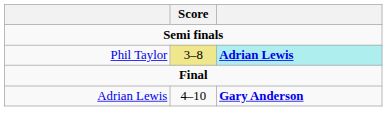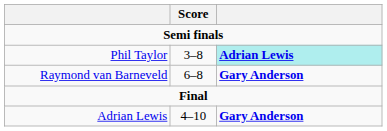Phil Taylor | Score: khaki background -> no background
+ row: Raymond van Barneveld | 6–8 | Gary Anderson
